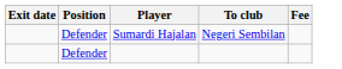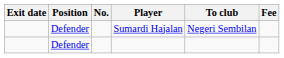+ column: No.
